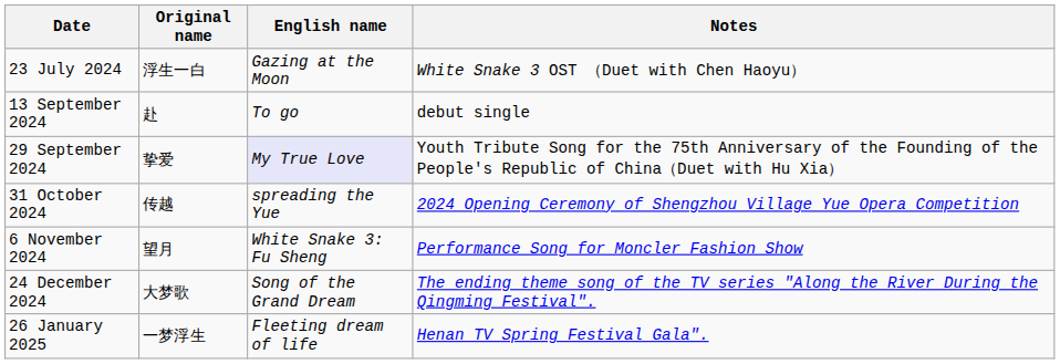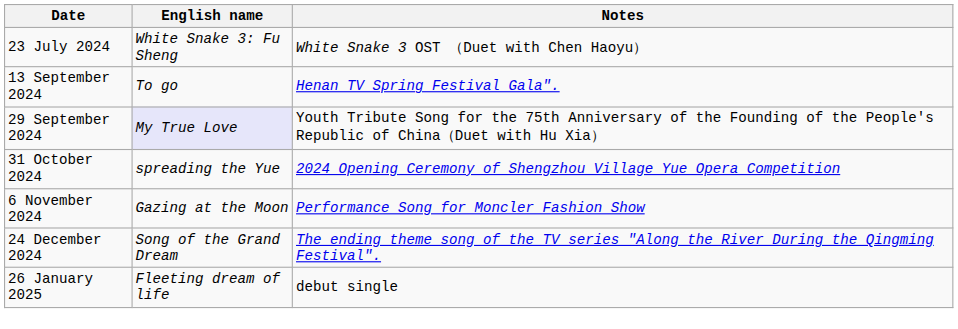- column: Original name | 浮生一白 | 赴 | 挚爱 | 传越 | 望月 | 大梦歌 | 一梦浮生
23 July 2024 | English name: Gazing at the Moon -> White Snake 3: Fu Sheng
13 September 2024 | Notes: debut single -> Henan TV Spring Festival Gala".
6 November 2024 | English name: White Snake 3: Fu Sheng -> Gazing at the Moon
26 January 2025 | Notes: Henan TV Spring Festival Gala". -> debut single
